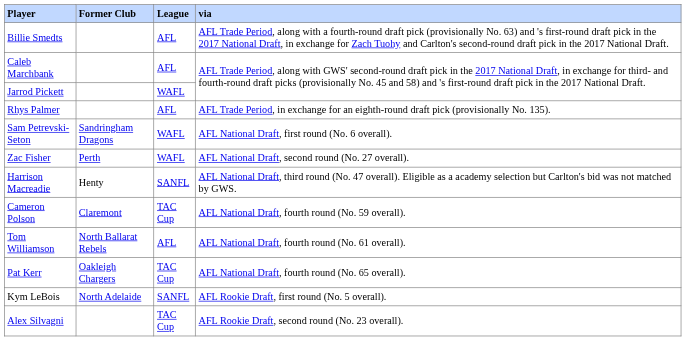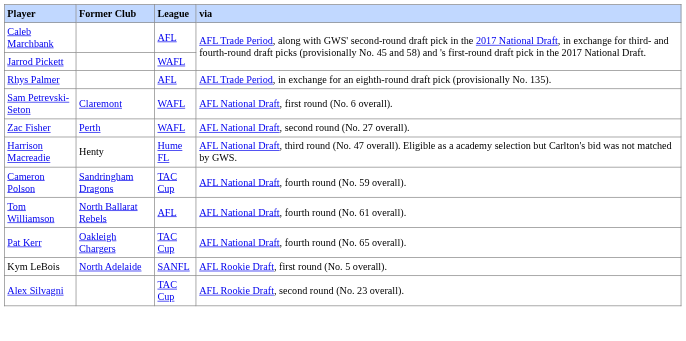- row: Billie Smedts | AFL | AFL Trade Period, along with a fourth-round draft pick (provisionally No. 63) and 's first-round draft pick in the 2017 National Draft, in exchange for Zach Tuohy and Carlton's second-round draft pick in the 2017 National Draft.
Sam Petrevski-Seton | Former Club: Sandringham Dragons -> Claremont
Harrison Macreadie | League: SANFL -> Hume FL
Cameron Polson | Former Club: Claremont -> Sandringham Dragons
